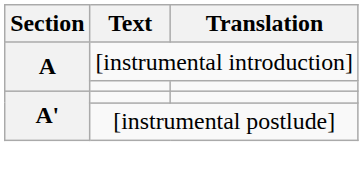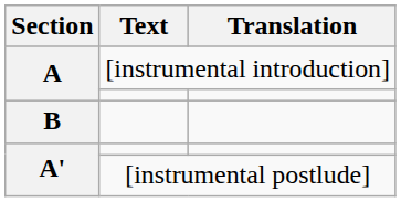+ row: B
